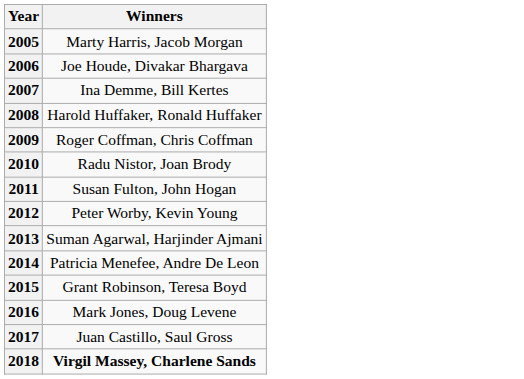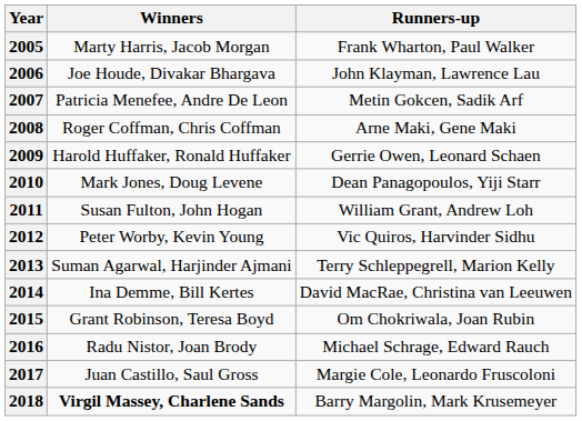+ column: Runners-up | Frank Wharton, Paul Walker | John Klayman, Lawrence Lau | Metin Gokcen, Sadik Arf | Arne Maki, Gene Maki | Gerrie Owen, Leonard Schaen | Dean Panagopoulos, Yiji Starr | William Grant, Andrew Loh | Vic Quiros, Harvinder Sidhu | Terry Schleppegrell, Marion Kelly | David MacRae, Christina van Leeuwen | Om Chokriwala, Joan Rubin | Michael Schrage, Edward Rauch | Margie Cole, Leonardo Fruscoloni | Barry Margolin, Mark Krusemeyer
2007 | Winners: Ina Demme, Bill Kertes -> Patricia Menefee, Andre De Leon
2008 | Winners: Harold Huffaker, Ronald Huffaker -> Roger Coffman, Chris Coffman
2009 | Winners: Roger Coffman, Chris Coffman -> Harold Huffaker, Ronald Huffaker
2010 | Winners: Radu Nistor, Joan Brody -> Mark Jones, Doug Levene
2014 | Winners: Patricia Menefee, Andre De Leon -> Ina Demme, Bill Kertes
2016 | Winners: Mark Jones, Doug Levene -> Radu Nistor, Joan Brody
